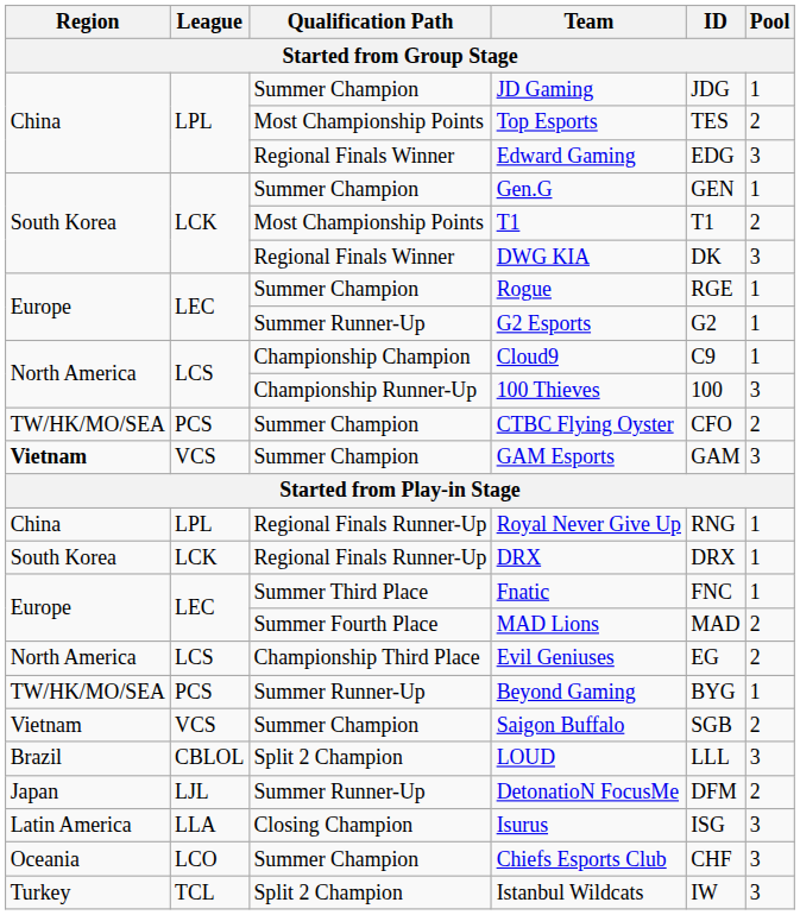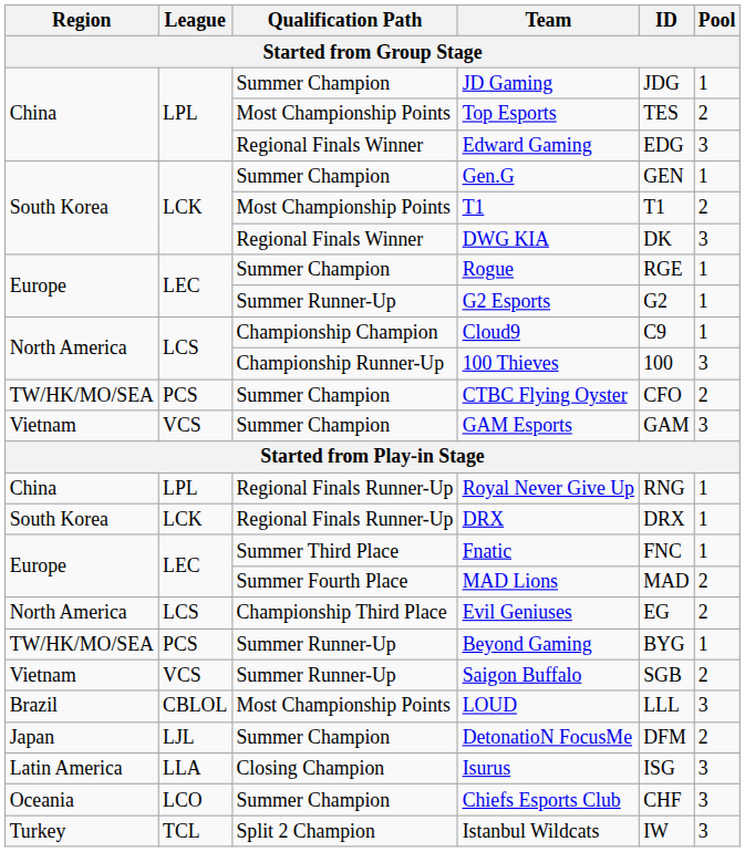GAM Esports | Region: bold -> normal
Saigon Buffalo | Qualification Path: Summer Champion -> Summer Runner-Up
LOUD | Qualification Path: Split 2 Champion -> Most Championship Points
DetonatioN FocusMe | Qualification Path: Summer Runner-Up -> Summer Champion
